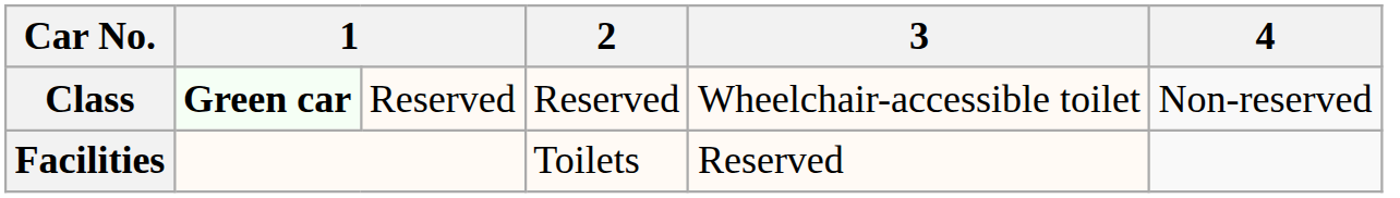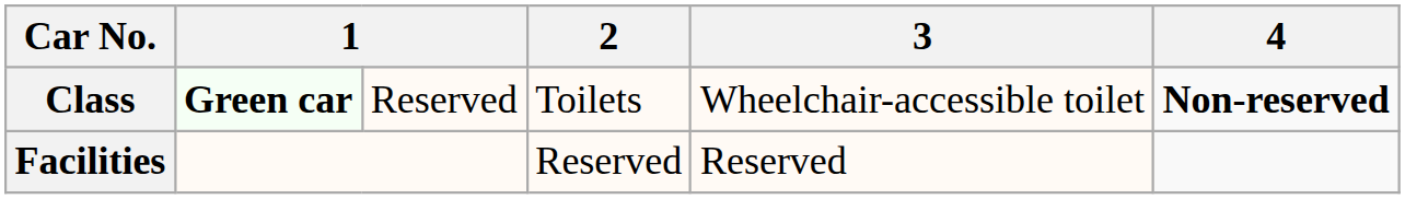Class | 2: Reserved -> Toilets
Class | 4: normal -> bold
Facilities | 2: Toilets -> Reserved
